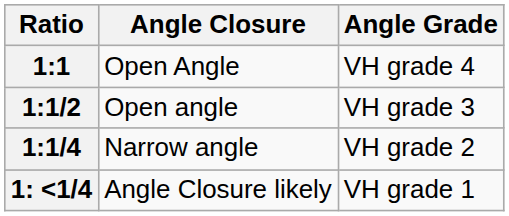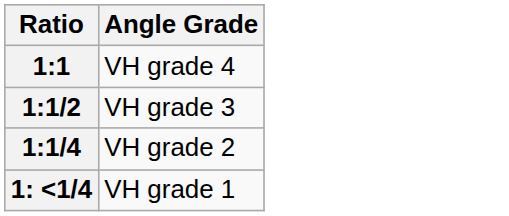- column: Angle Closure | Open Angle | Open angle | Narrow angle | Angle Closure likely
